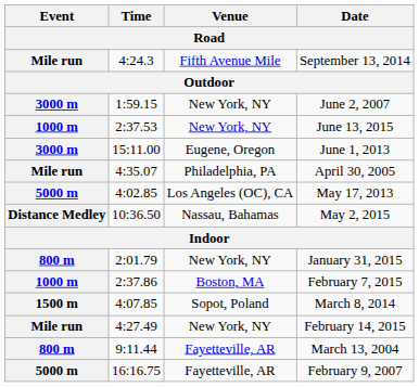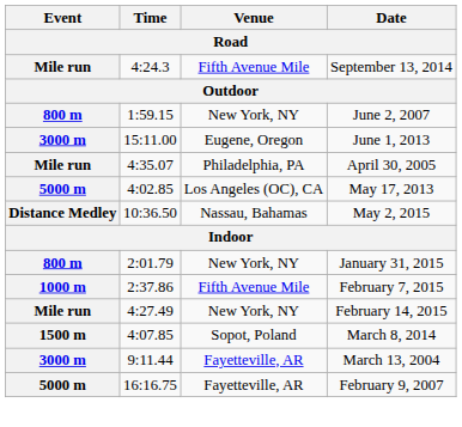June 2, 2007 | Event: 3000 m -> 800 m
- row: 1000 m | 2:37.53 | New York, NY | June 13, 2015
February 7, 2015 | Venue: Boston, MA -> Fifth Avenue Mile
rows swapped: March 8, 2014 <-> February 14, 2015
March 13, 2004 | Event: 800 m -> 3000 m
